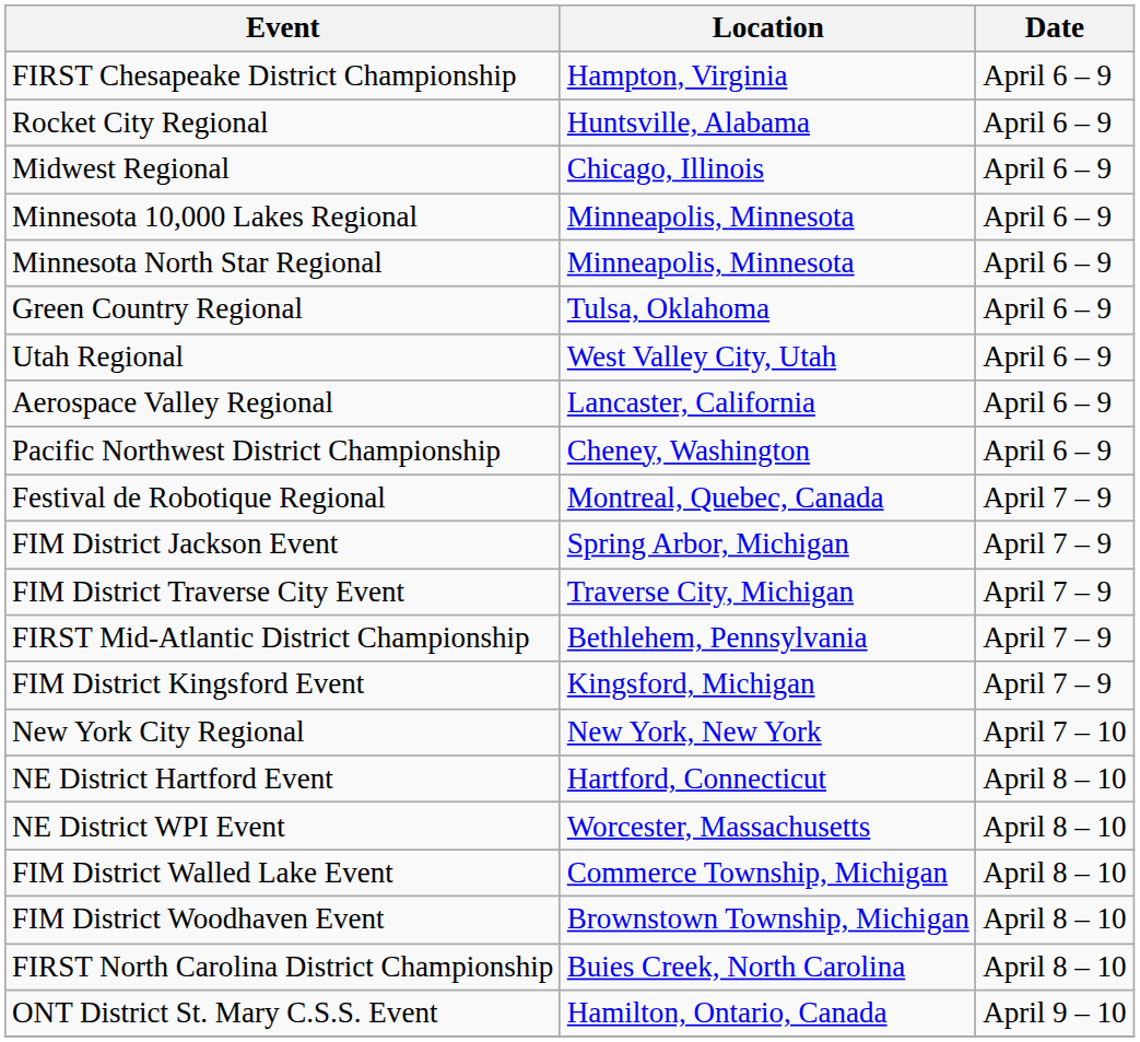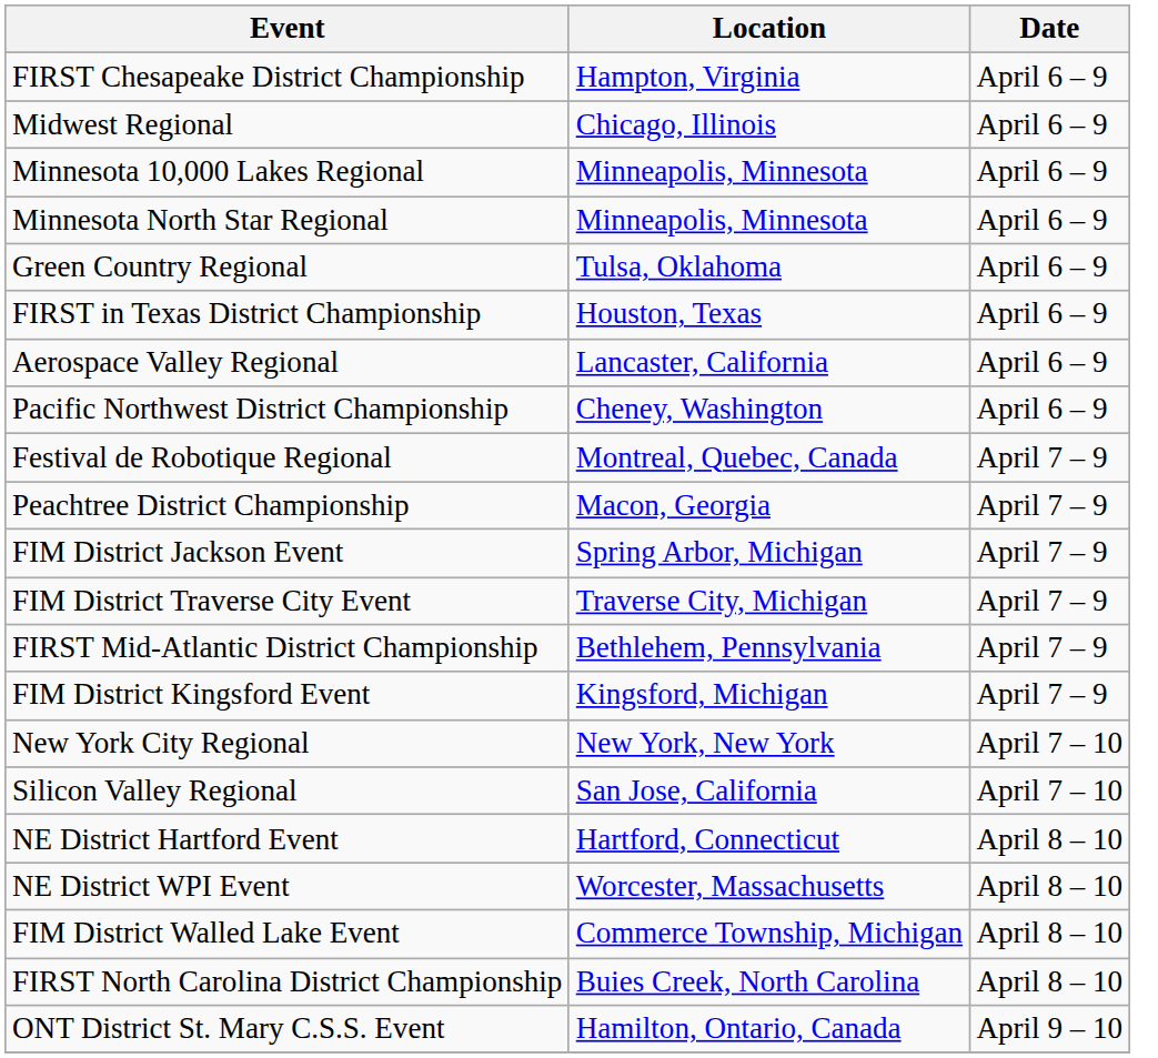- row: Rocket City Regional | Huntsville, Alabama | April 6 – 9
+ row: FIRST in Texas District Championship | Houston, Texas | April 6 – 9
- row: Utah Regional | West Valley City, Utah | April 6 – 9
+ row: Peachtree District Championship | Macon, Georgia | April 7 – 9
+ row: Silicon Valley Regional | San Jose, California | April 7 – 10
- row: FIM District Woodhaven Event | Brownstown Township, Michigan | April 8 – 10
